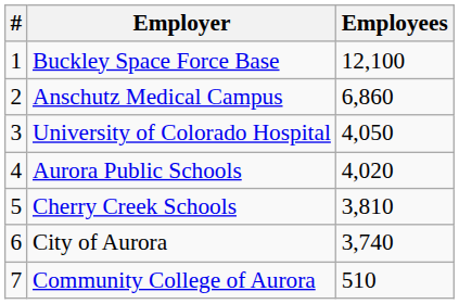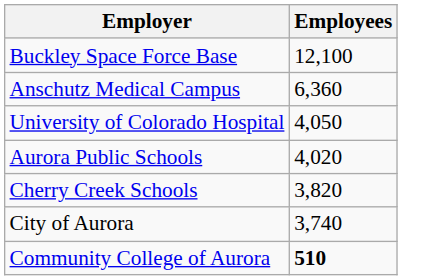- column: # | 1 | 2 | 3 | 4 | 5 | 6 | 7
Anschutz Medical Campus | Employees: 6,860 -> 6,360
Cherry Creek Schools | Employees: 3,810 -> 3,820
Community College of Aurora | Employees: normal -> bold
